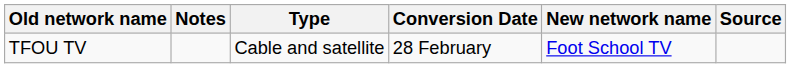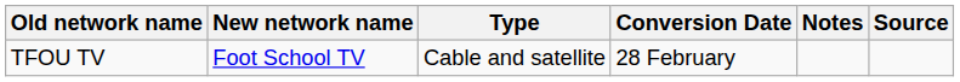columns swapped: New network name <-> Notes
